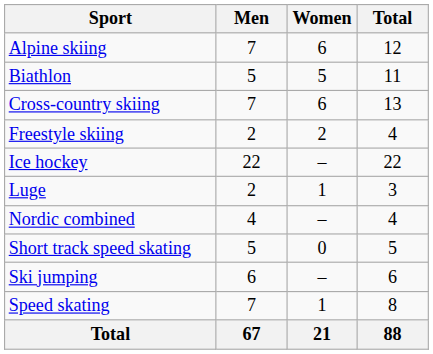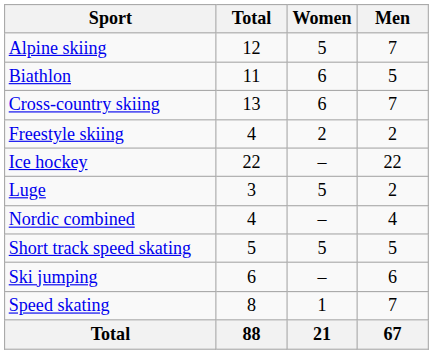columns swapped: Men <-> Total
Alpine skiing | Women: 6 -> 5
Biathlon | Women: 5 -> 6
Luge | Women: 1 -> 5
Short track speed skating | Women: 0 -> 5
